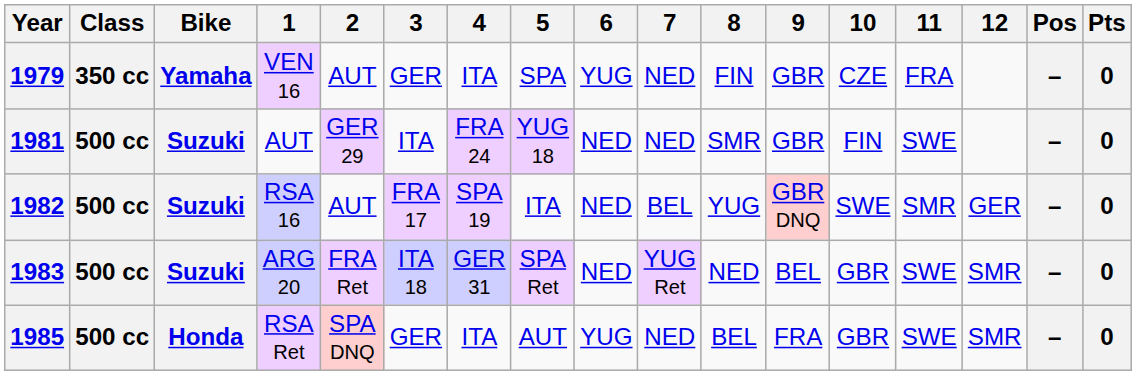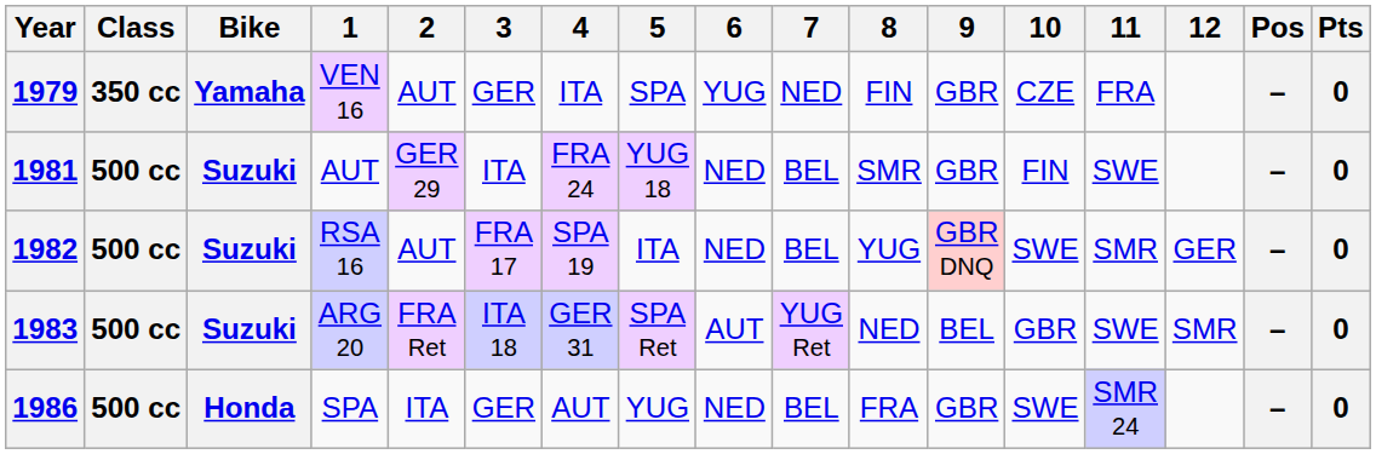1981 | 7: NED -> BEL
1983 | 6: NED -> AUT
- row: 1985 | 500 cc | Honda | RSA Ret | SPA DNQ | GER | ITA | AUT | YUG | NED | BEL | FRA | GBR | SWE | SMR | – | 0
+ row: 1986 | 500 cc | Honda | SPA | ITA | GER | AUT | YUG | NED | BEL | FRA | GBR | SWE | SMR 24 | – | 0
